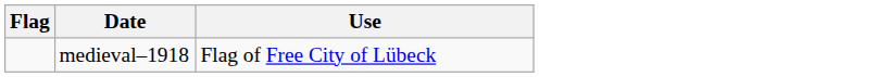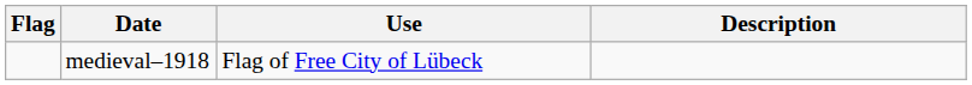+ column: Description
